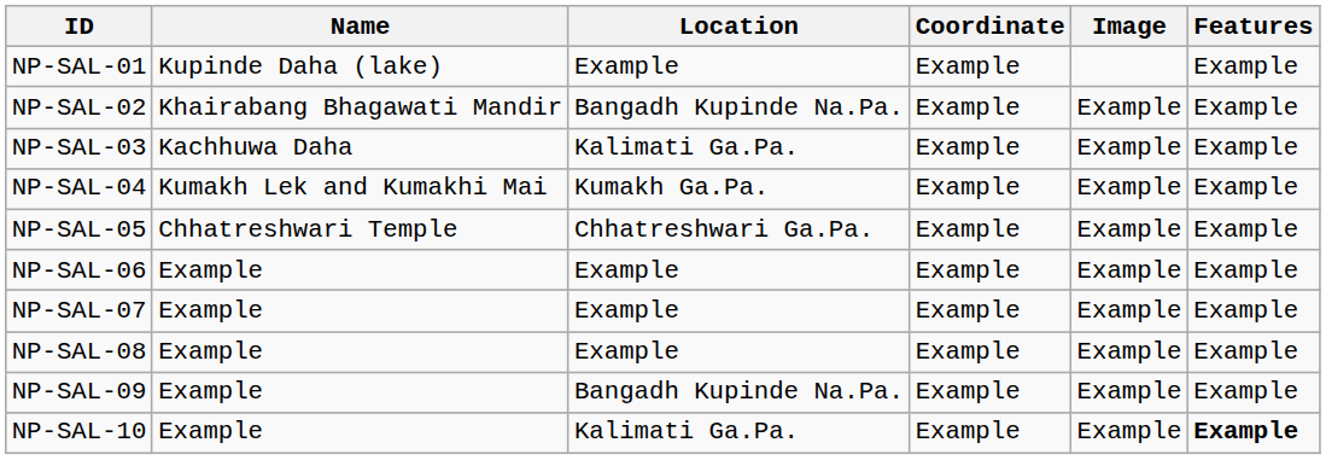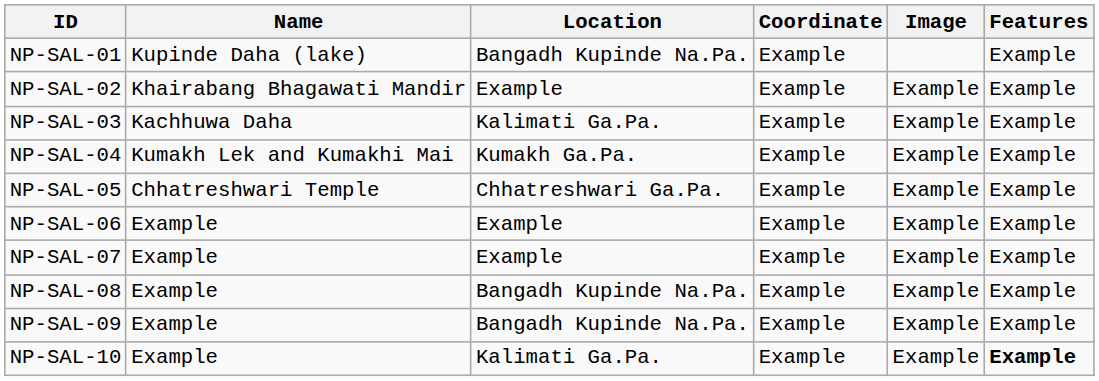NP-SAL-01 | Location: Example -> Bangadh Kupinde Na.Pa.
NP-SAL-02 | Location: Bangadh Kupinde Na.Pa. -> Example
NP-SAL-08 | Location: Example -> Bangadh Kupinde Na.Pa.
